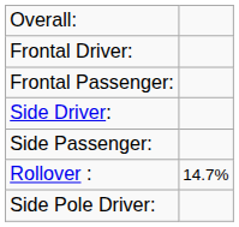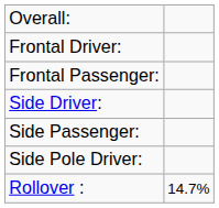rows swapped: Side Pole Driver: <-> Rollover :
